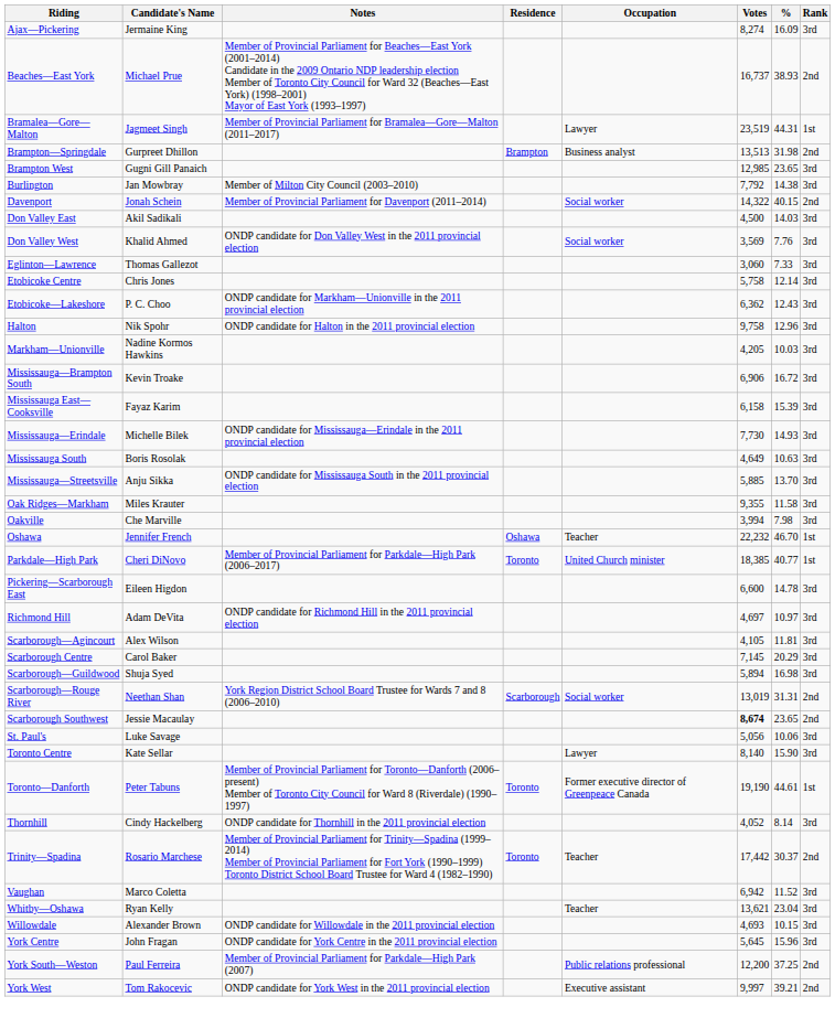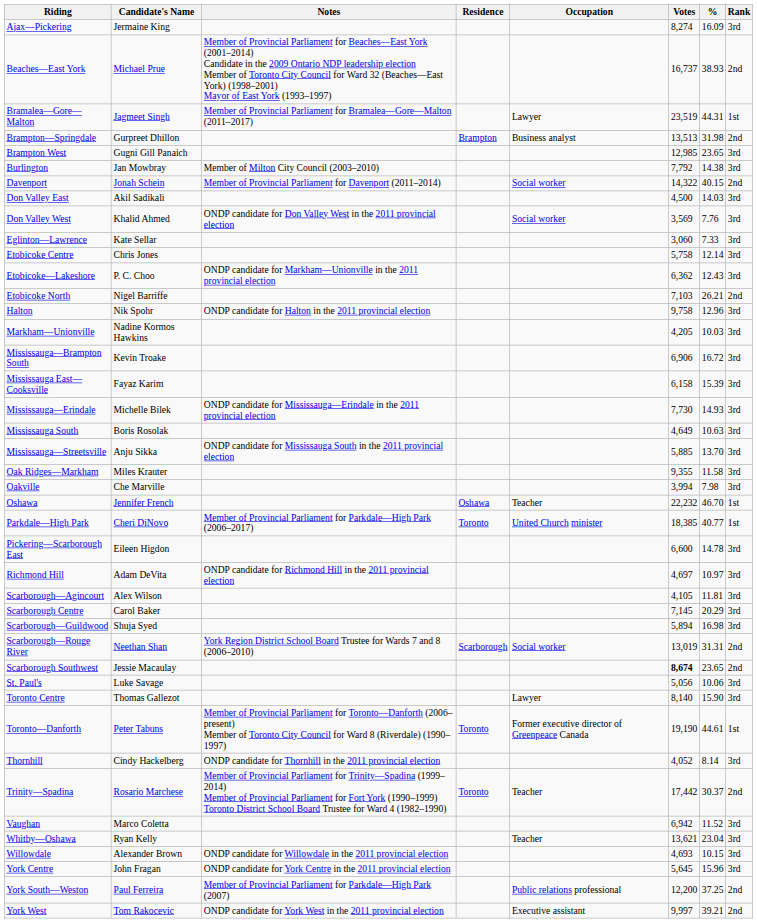Eglinton—Lawrence | Candidate's Name: Thomas Gallezot -> Kate Sellar
+ row: Etobicoke North | Nigel Barriffe | 7,103 | 26.21 | 2nd
Toronto Centre | Candidate's Name: Kate Sellar -> Thomas Gallezot
